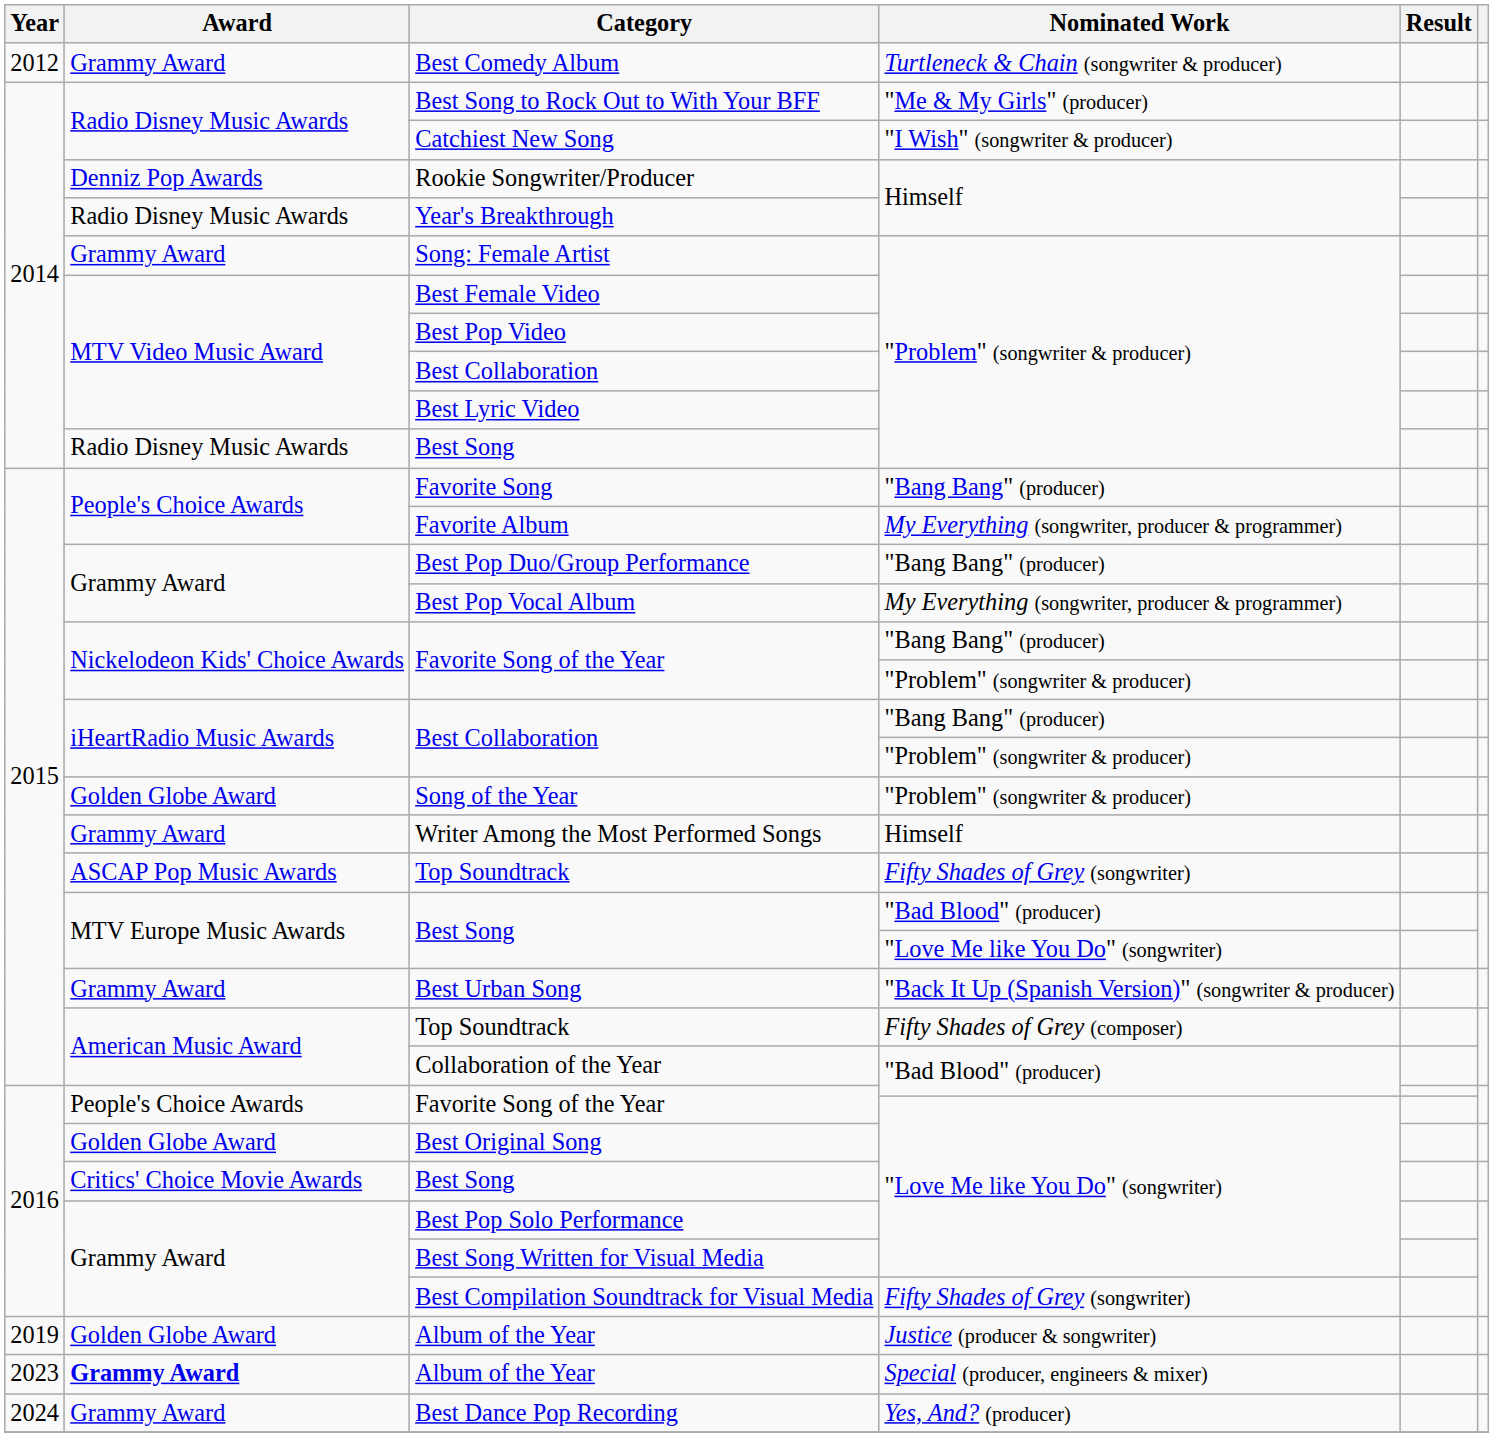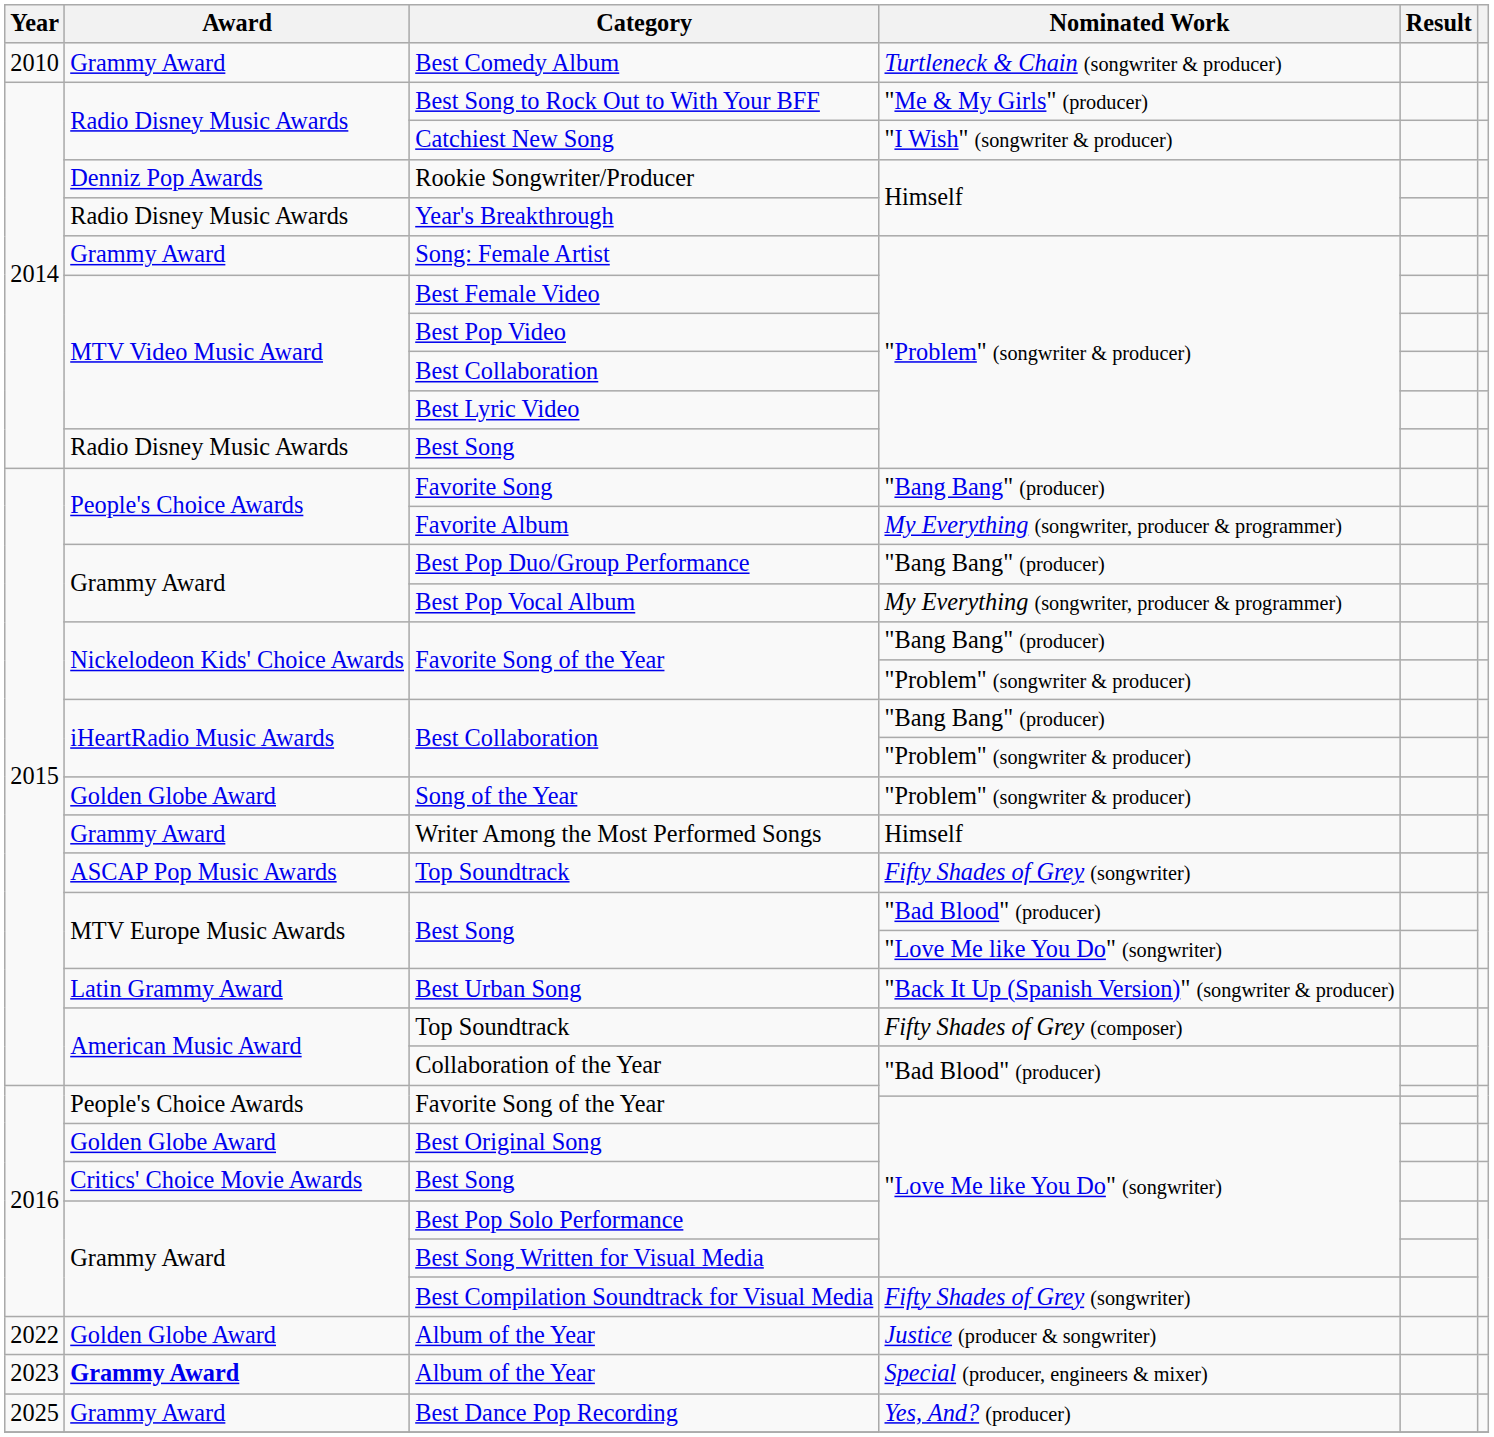Best Comedy Album | Year: 2012 -> 2010
Best Urban Song | Award: Grammy Award -> Latin Grammy Award
Album of the Year / Justice (producer & songwriter) | Year: 2019 -> 2022
Best Dance Pop Recording | Year: 2024 -> 2025
